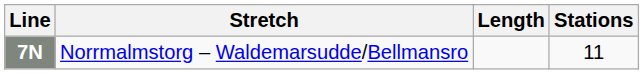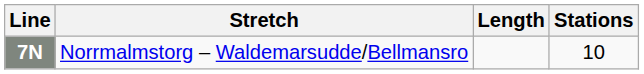Norrmalmstorg – Waldemarsudde/Bellmansro | Stations: 11 -> 10
